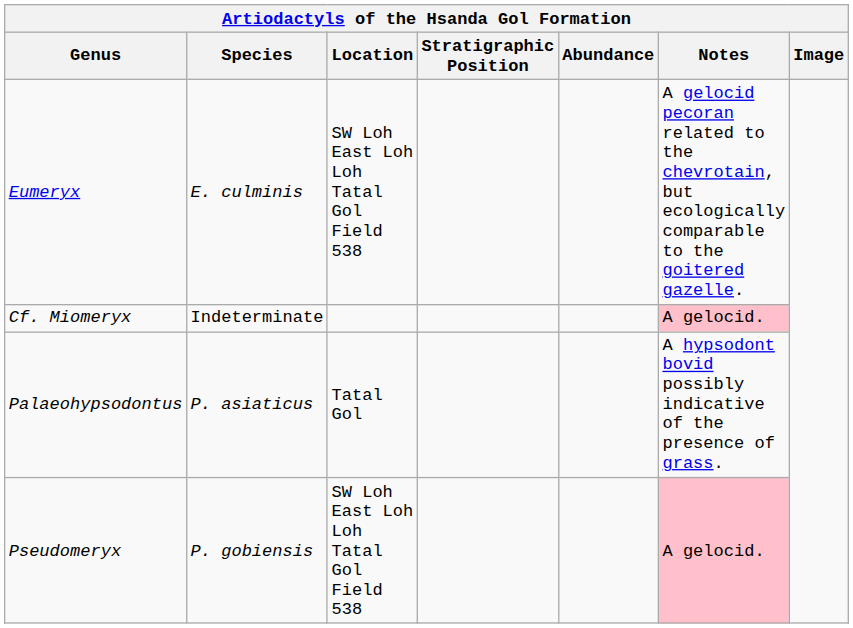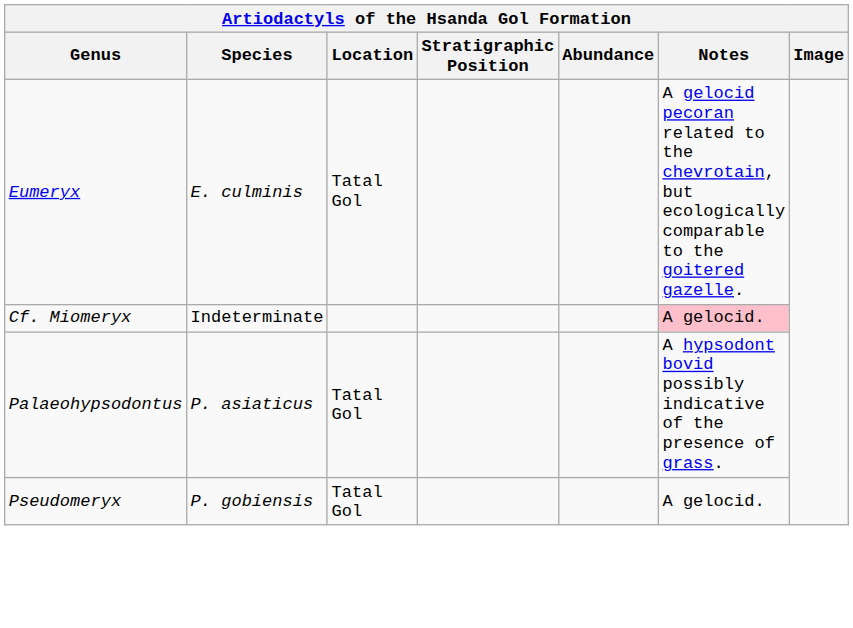Eumeryx | Location: SW Loh East Loh Loh Tatal Gol Field 538 -> Tatal Gol
Pseudomeryx | Location: SW Loh East Loh Loh Tatal Gol Field 538 -> Tatal Gol
Pseudomeryx | Notes: pink background -> no background
